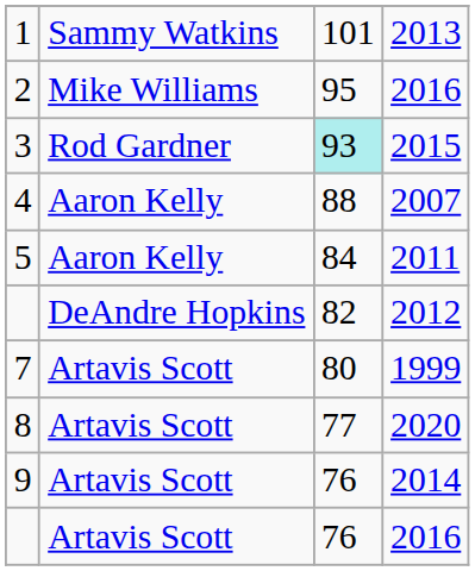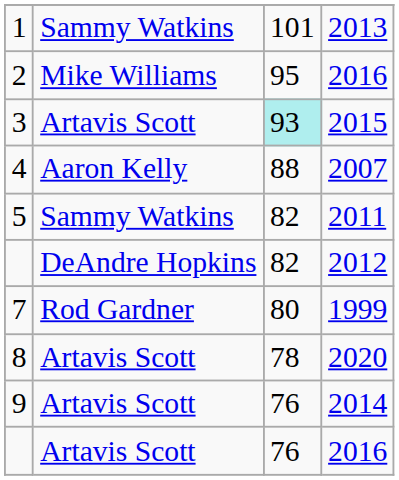3 | column 2: Rod Gardner -> Artavis Scott
5 | column 2: Aaron Kelly -> Sammy Watkins
5 | column 3: 84 -> 82
7 | column 2: Artavis Scott -> Rod Gardner
8 | column 3: 77 -> 78
